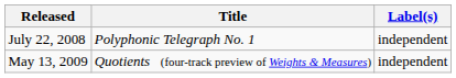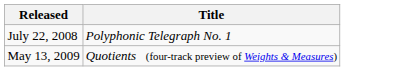- column: Label(s) | independent | independent
